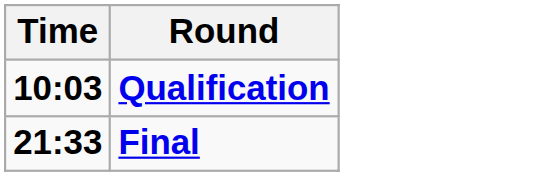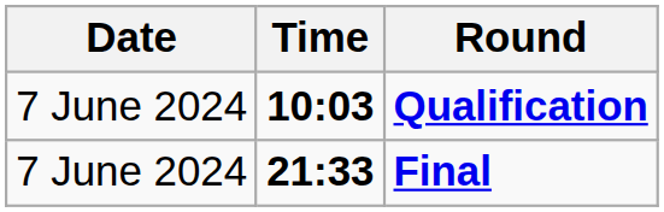+ column: Date | 7 June 2024 | 7 June 2024
